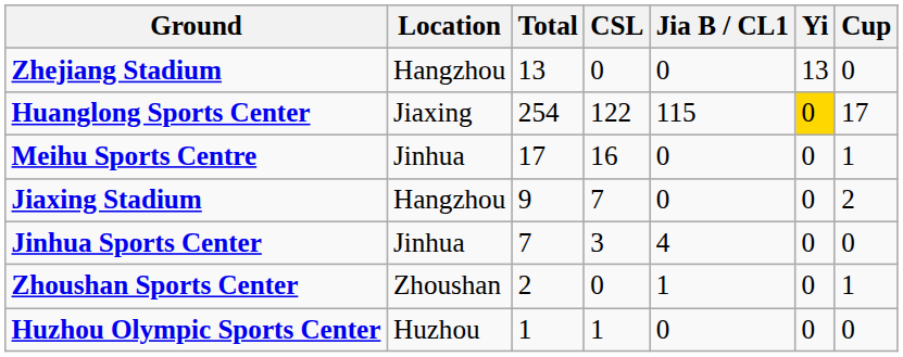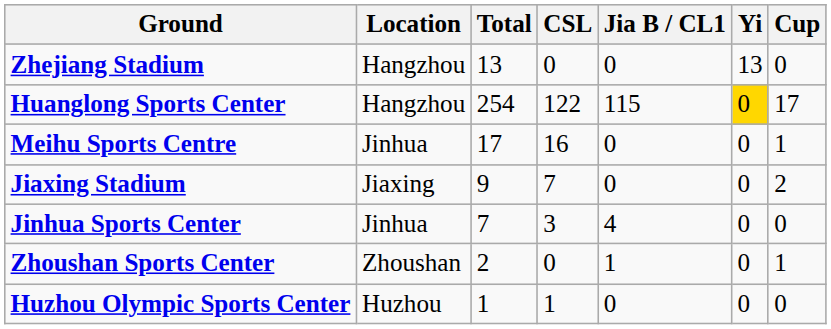Huanglong Sports Center | Location: Jiaxing -> Hangzhou
Jiaxing Stadium | Location: Hangzhou -> Jiaxing
